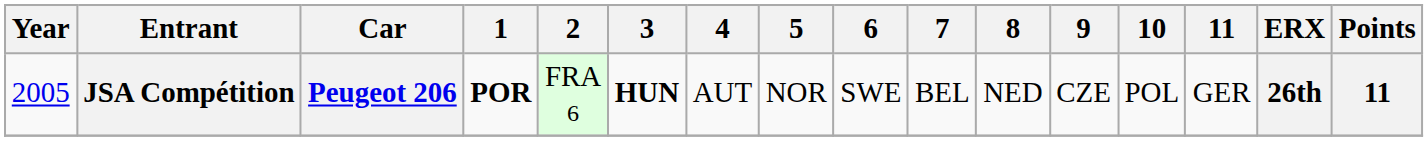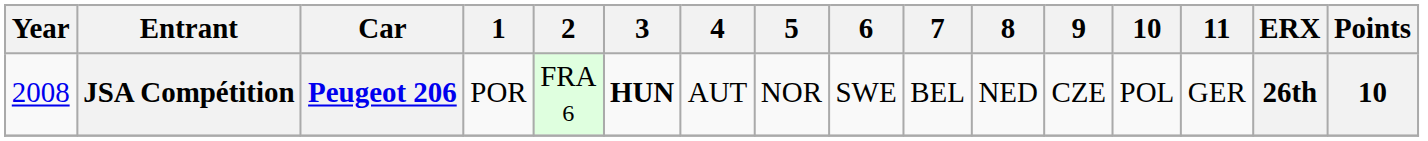JSA Compétition | Year: 2005 -> 2008
JSA Compétition | 1: bold -> normal
JSA Compétition | Points: 11 -> 10
